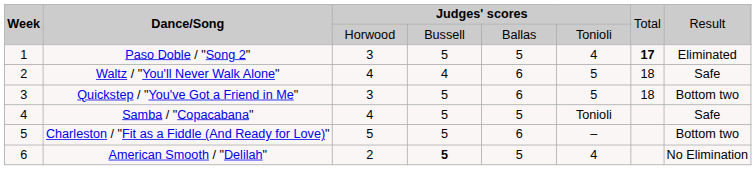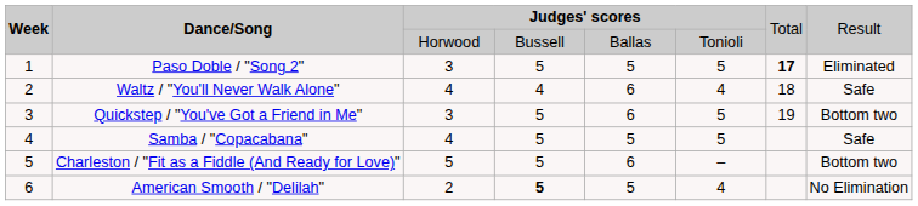Paso Doble / "Song 2" | column 6: 4 -> 5
Waltz / "You'll Never Walk Alone" | column 6: 5 -> 4
Quickstep / "You've Got a Friend in Me" | column 7: 18 -> 19
Samba / "Copacabana" | column 6: Tonioli -> 5
